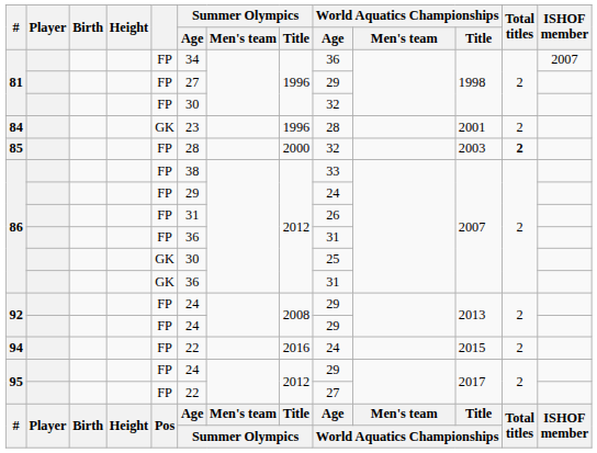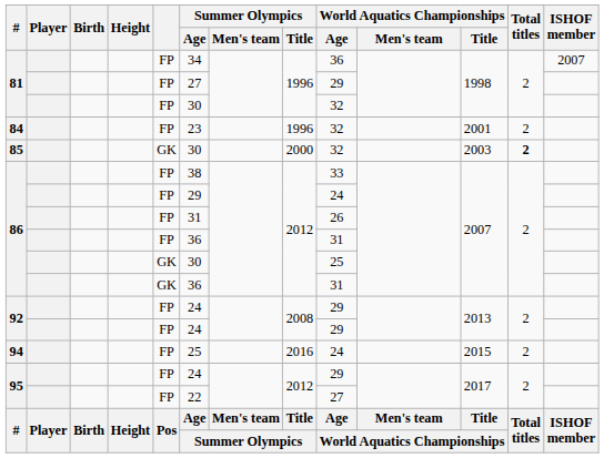84 | column 5: GK -> FP
84 | World Aquatics Championships / Age: 28 -> 32
85 | column 5: FP -> GK
85 | Summer Olympics / Age: 28 -> 30
94 | Summer Olympics / Age: 22 -> 25
